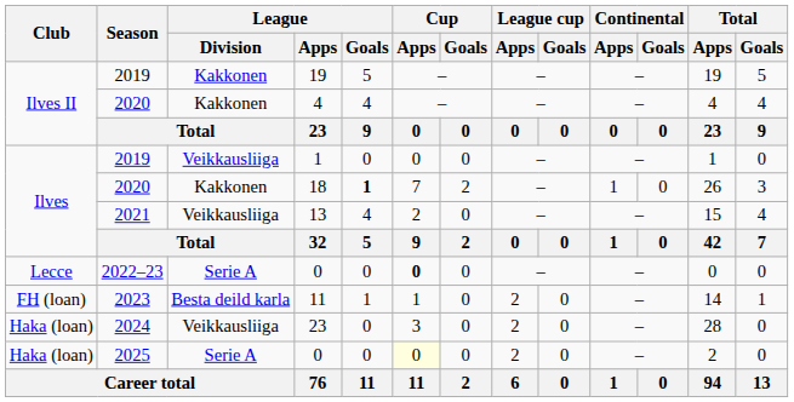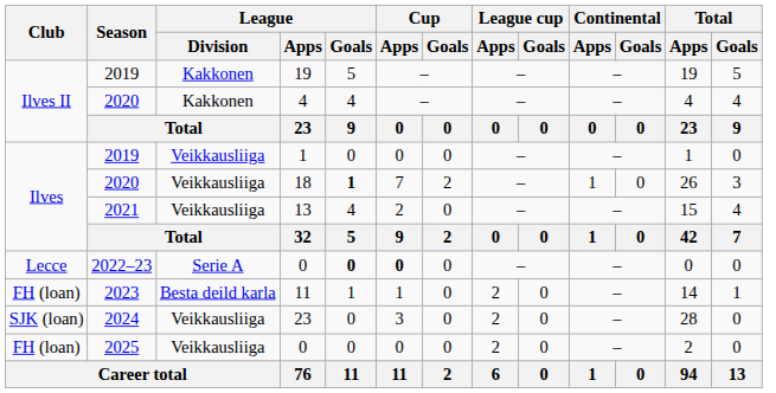18 | League / Division: Kakkonen -> Veikkausliiga
2022–23 / 0 | League / Goals: normal -> bold
2024 / 23 | Club: Haka (loan) -> SJK (loan)
2025 / 0 | Club: Haka (loan) -> FH (loan)
2025 / 0 | League / Division: Serie A -> Veikkausliiga
2025 / 0 | Cup / Apps: lightyellow background -> no background
